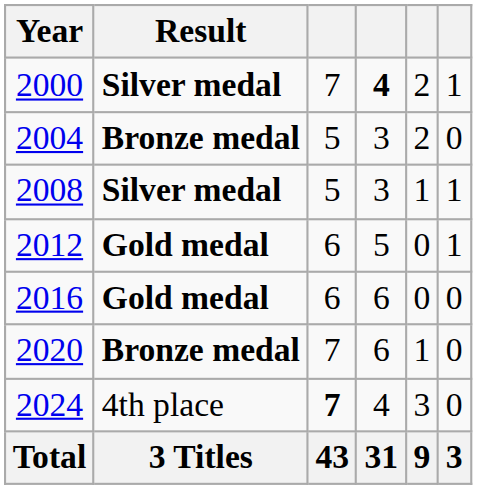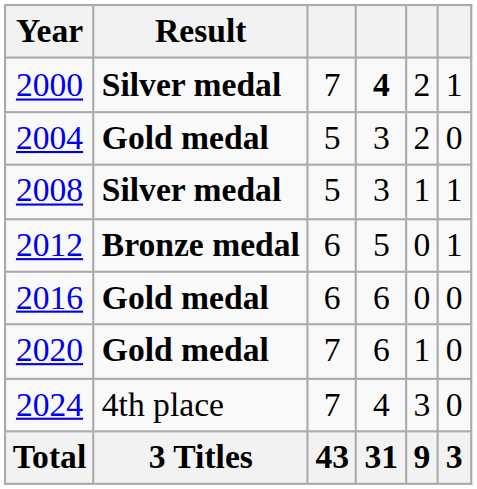2004 | Result: Bronze medal -> Gold medal
2012 | Result: Gold medal -> Bronze medal
2020 | Result: Bronze medal -> Gold medal
2024 | column 3: bold -> normal
